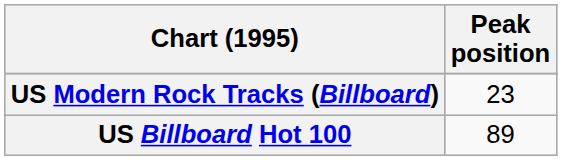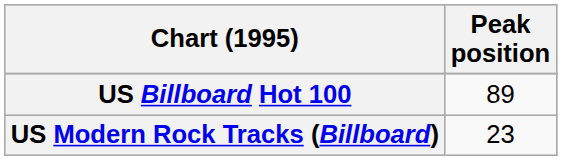rows swapped: US Billboard Hot 100 <-> US Modern Rock Tracks (Billboard)
